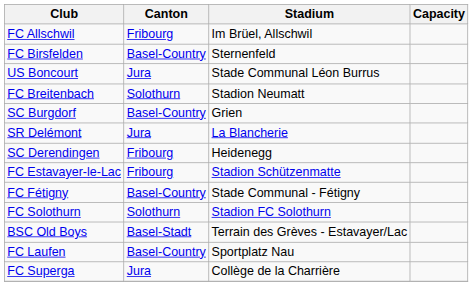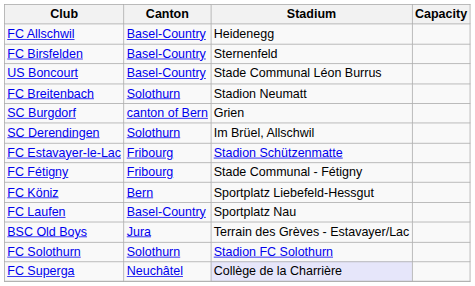FC Allschwil | Canton: Fribourg -> Basel-Country
FC Allschwil | Stadium: Im Brüel, Allschwil -> Heidenegg
US Boncourt | Canton: Jura -> Basel-Country
SC Burgdorf | Canton: Basel-Country -> canton of Bern
- row: SR Delémont | Jura | La Blancherie
SC Derendingen | Canton: Fribourg -> Solothurn
SC Derendingen | Stadium: Heidenegg -> Im Brüel, Allschwil
FC Fétigny | Canton: Basel-Country -> Fribourg
+ row: FC Köniz | Bern | Sportplatz Liebefeld-Hessgut
rows swapped: FC Laufen <-> FC Solothurn
BSC Old Boys | Canton: Basel-Stadt -> Jura
FC Superga | Canton: Jura -> Neuchâtel
FC Superga | Stadium: no background -> lavender background
